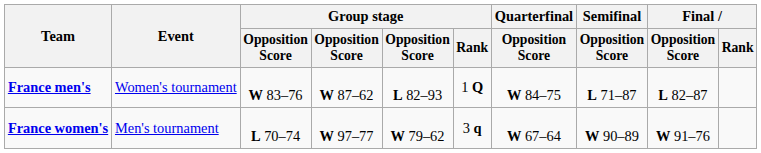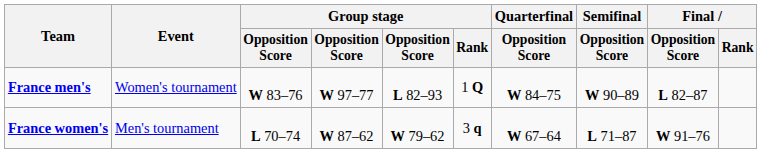France men's | column 4: W 87–62 -> W 97–77
France men's | Semifinal / Opposition Score: L 71–87 -> W 90–89
France women's | column 4: W 97–77 -> W 87–62
France women's | Semifinal / Opposition Score: W 90–89 -> L 71–87
